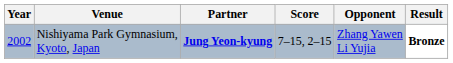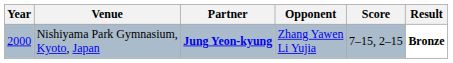columns swapped: Opponent <-> Score
Nishiyama Park Gymnasium, Kyoto, Japan | Year: 2002 -> 2000
